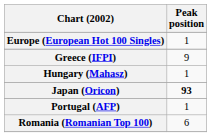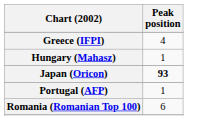- row: Europe (European Hot 100 Singles) | 1
Greece (IFPI) | Peak position: 9 -> 4
